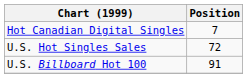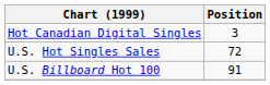Hot Canadian Digital Singles | Position: 7 -> 3
